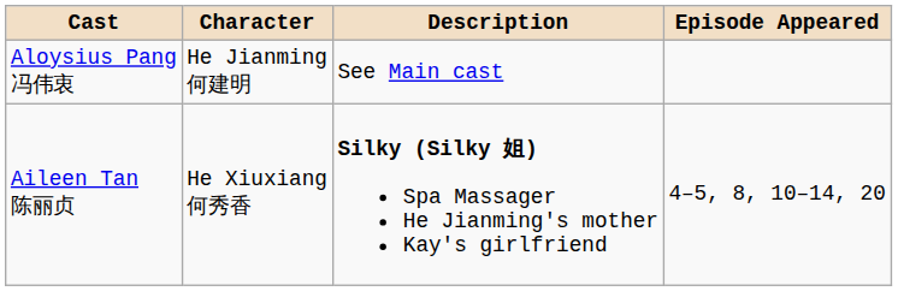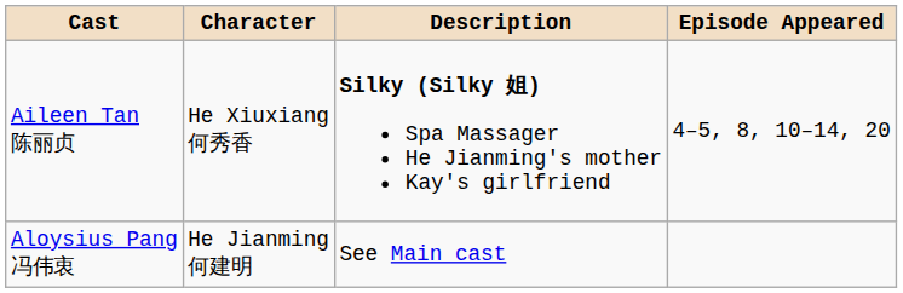rows swapped: Aileen Tan 陈丽贞 <-> Aloysius Pang 冯伟衷
